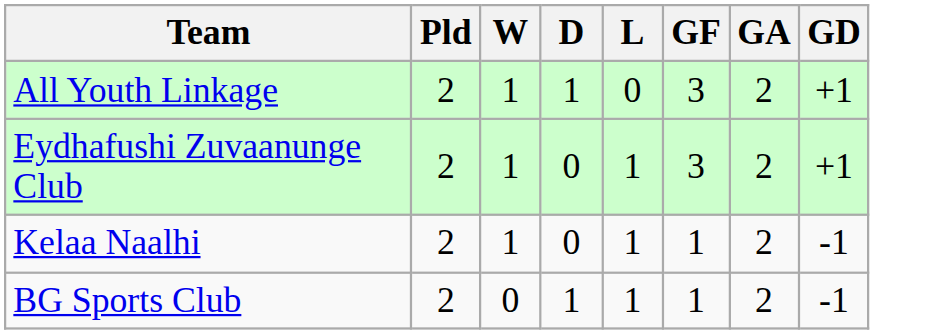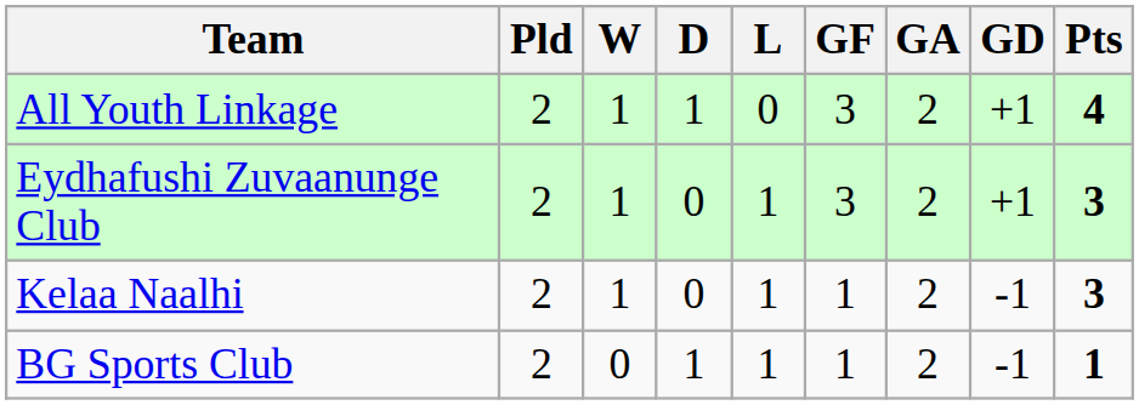+ column: Pts | 4 | 3 | 3 | 1
